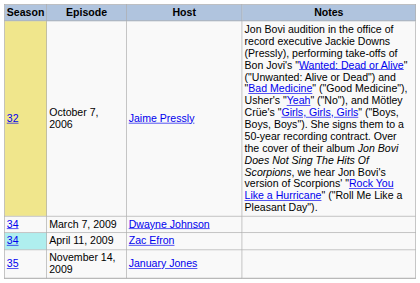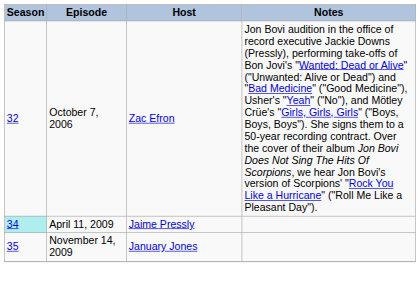October 7, 2006 | Season: khaki background -> no background
October 7, 2006 | Host: Jaime Pressly -> Zac Efron
- row: 34 | March 7, 2009 | Dwayne Johnson
April 11, 2009 | Host: Zac Efron -> Jaime Pressly
